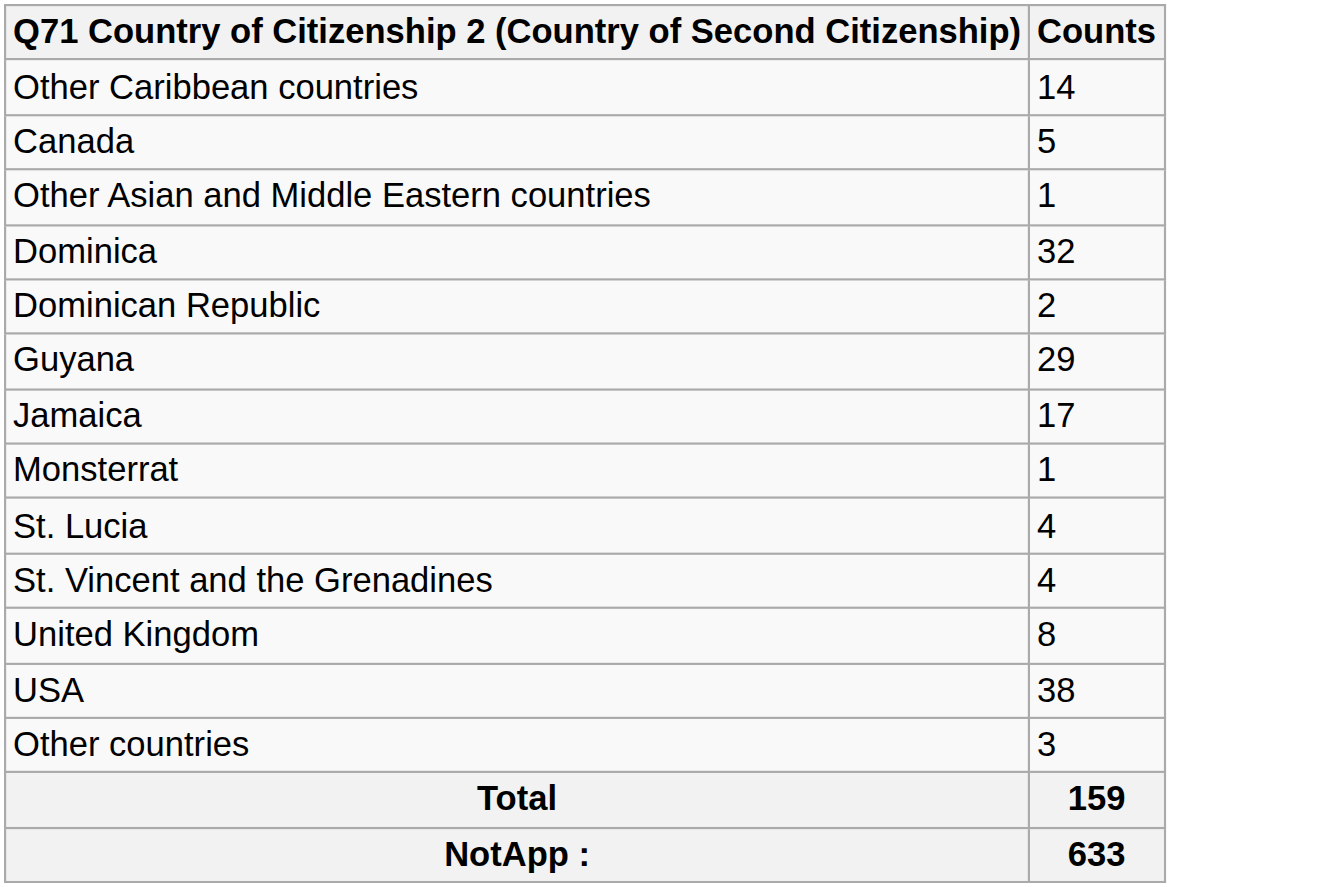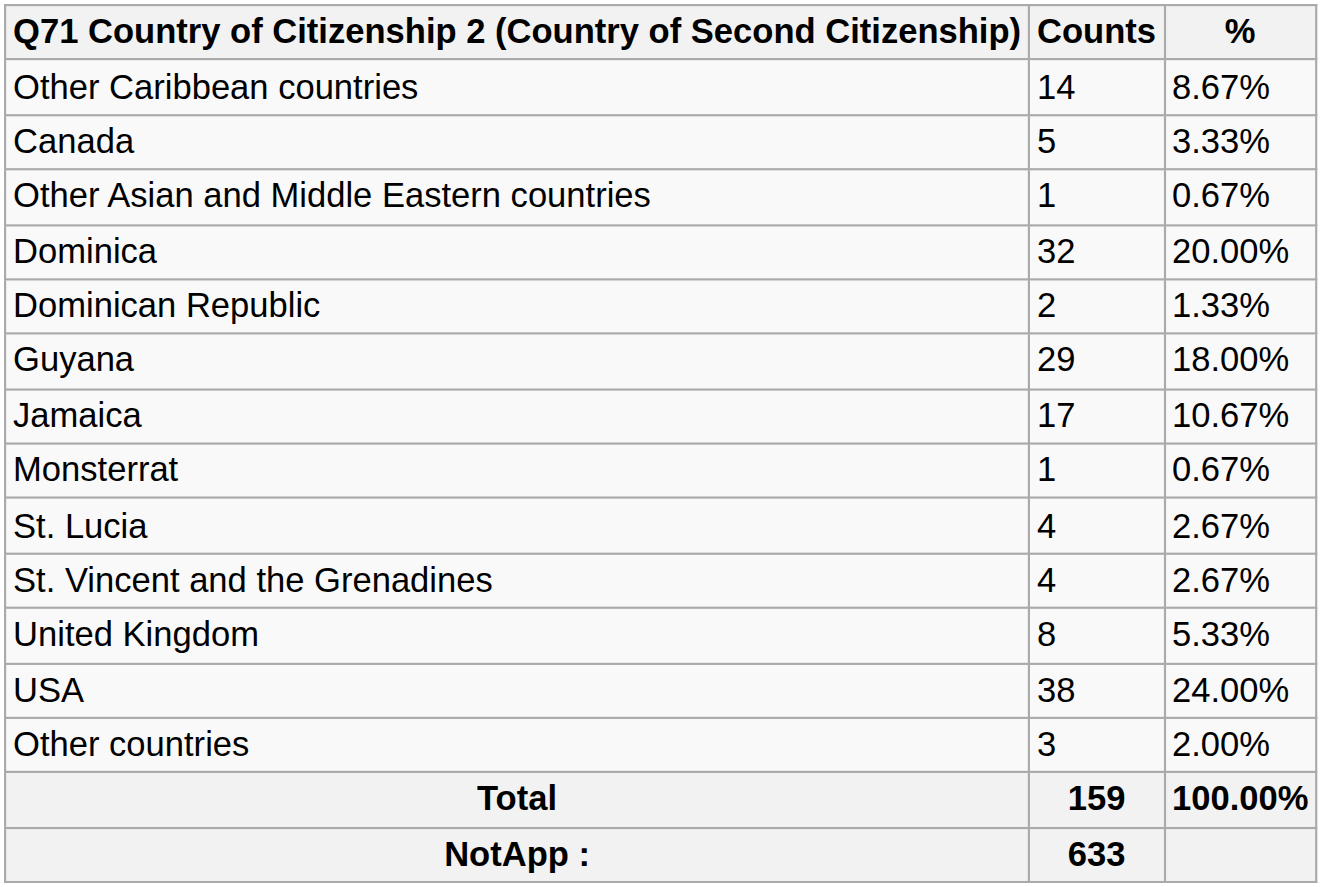+ column: % | 8.67% | 3.33% | 0.67% | 20.00% | 1.33% | 18.00% | 10.67% | 0.67% | 2.67% | 2.67% | 5.33% | 24.00% | 2.00% | 100.00%
